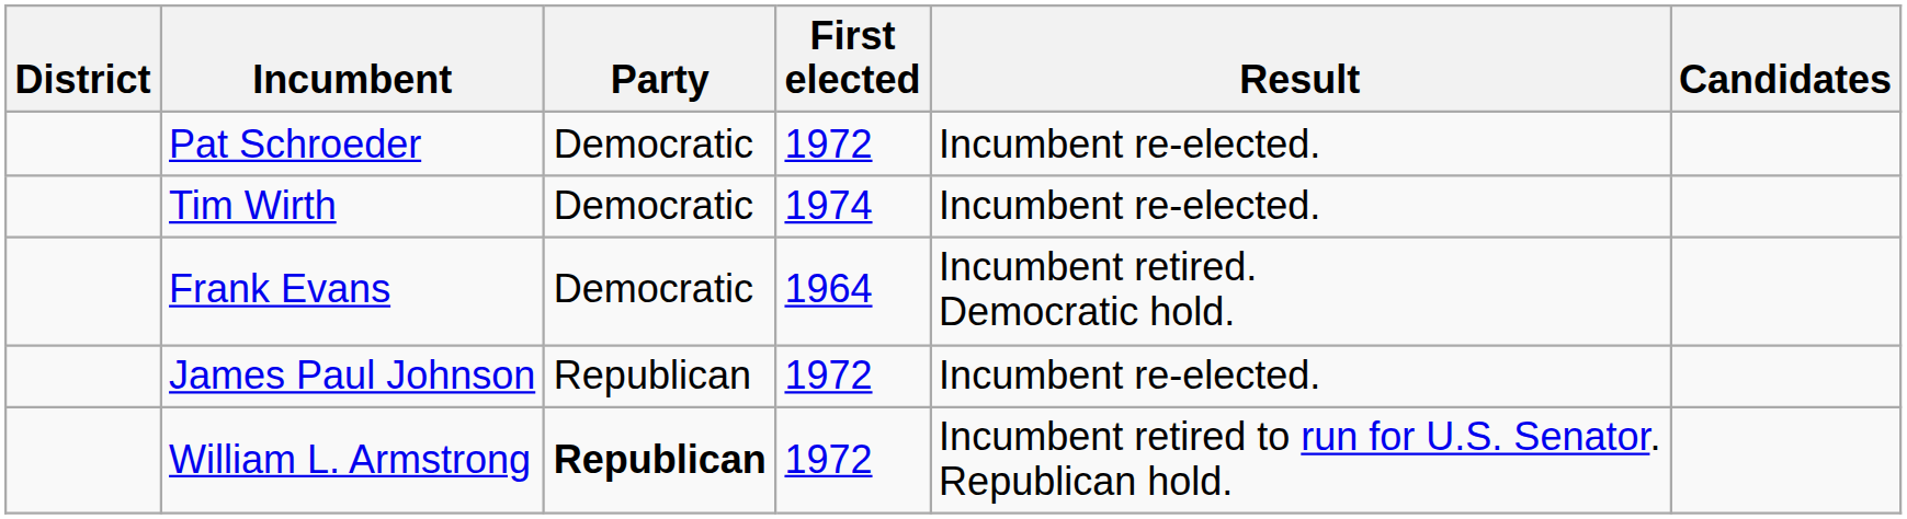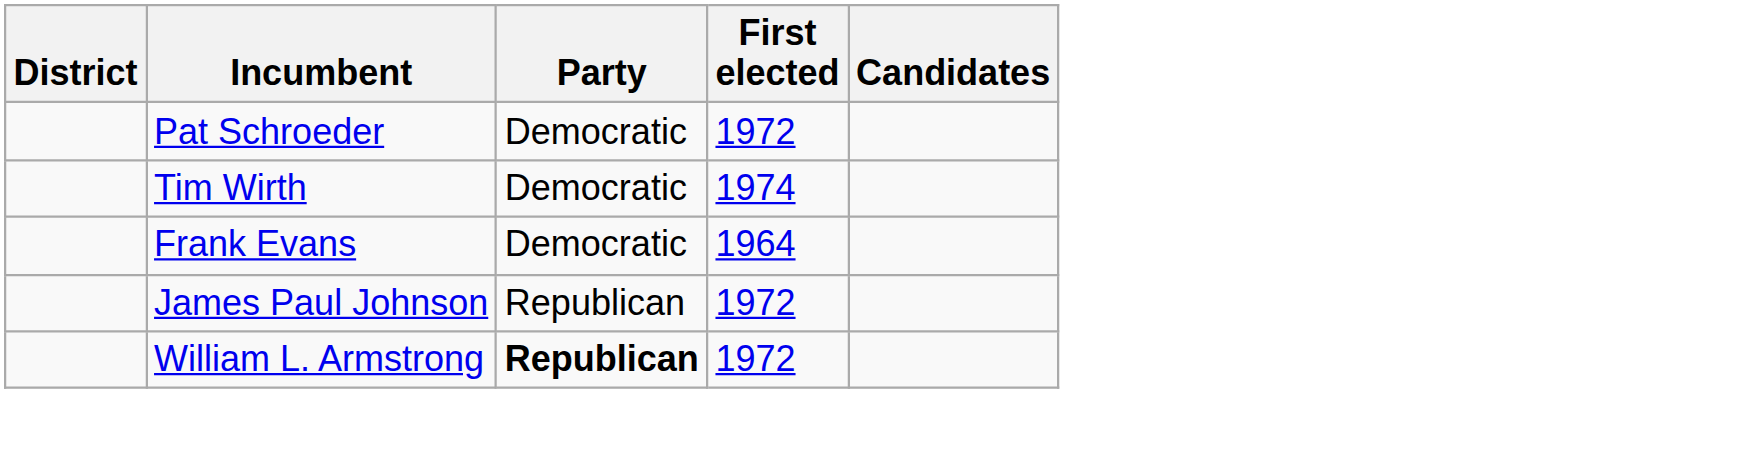- column: Result | Incumbent re-elected. | Incumbent re-elected. | Incumbent retired. Democratic hold. | Incumbent re-elected. | Incumbent retired to run for U.S. Senator. Republican hold.
